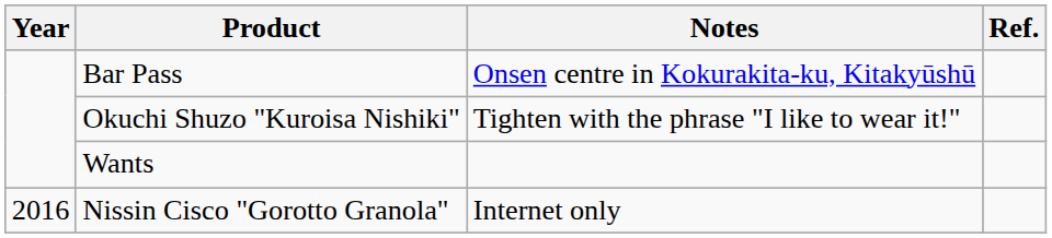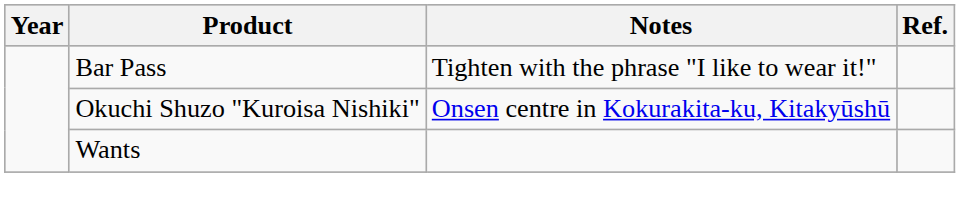Bar Pass | Notes: Onsen centre in Kokurakita-ku, Kitakyūshū -> Tighten with the phrase "I like to wear it!"
Okuchi Shuzo "Kuroisa Nishiki" | Notes: Tighten with the phrase "I like to wear it!" -> Onsen centre in Kokurakita-ku, Kitakyūshū
- row: 2016 | Nissin Cisco "Gorotto Granola" | Internet only
